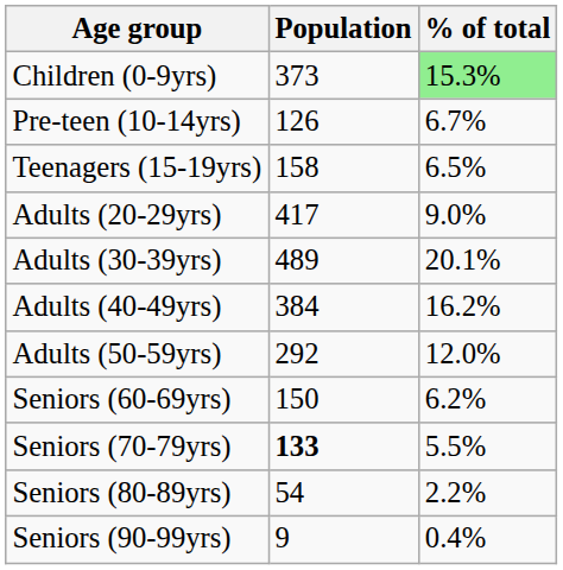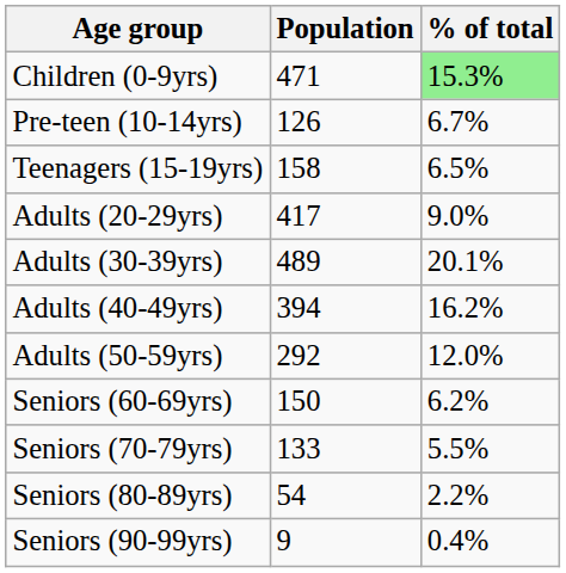Children (0-9yrs) | Population: 373 -> 471
Adults (40-49yrs) | Population: 384 -> 394
Seniors (70-79yrs) | Population: bold -> normal
